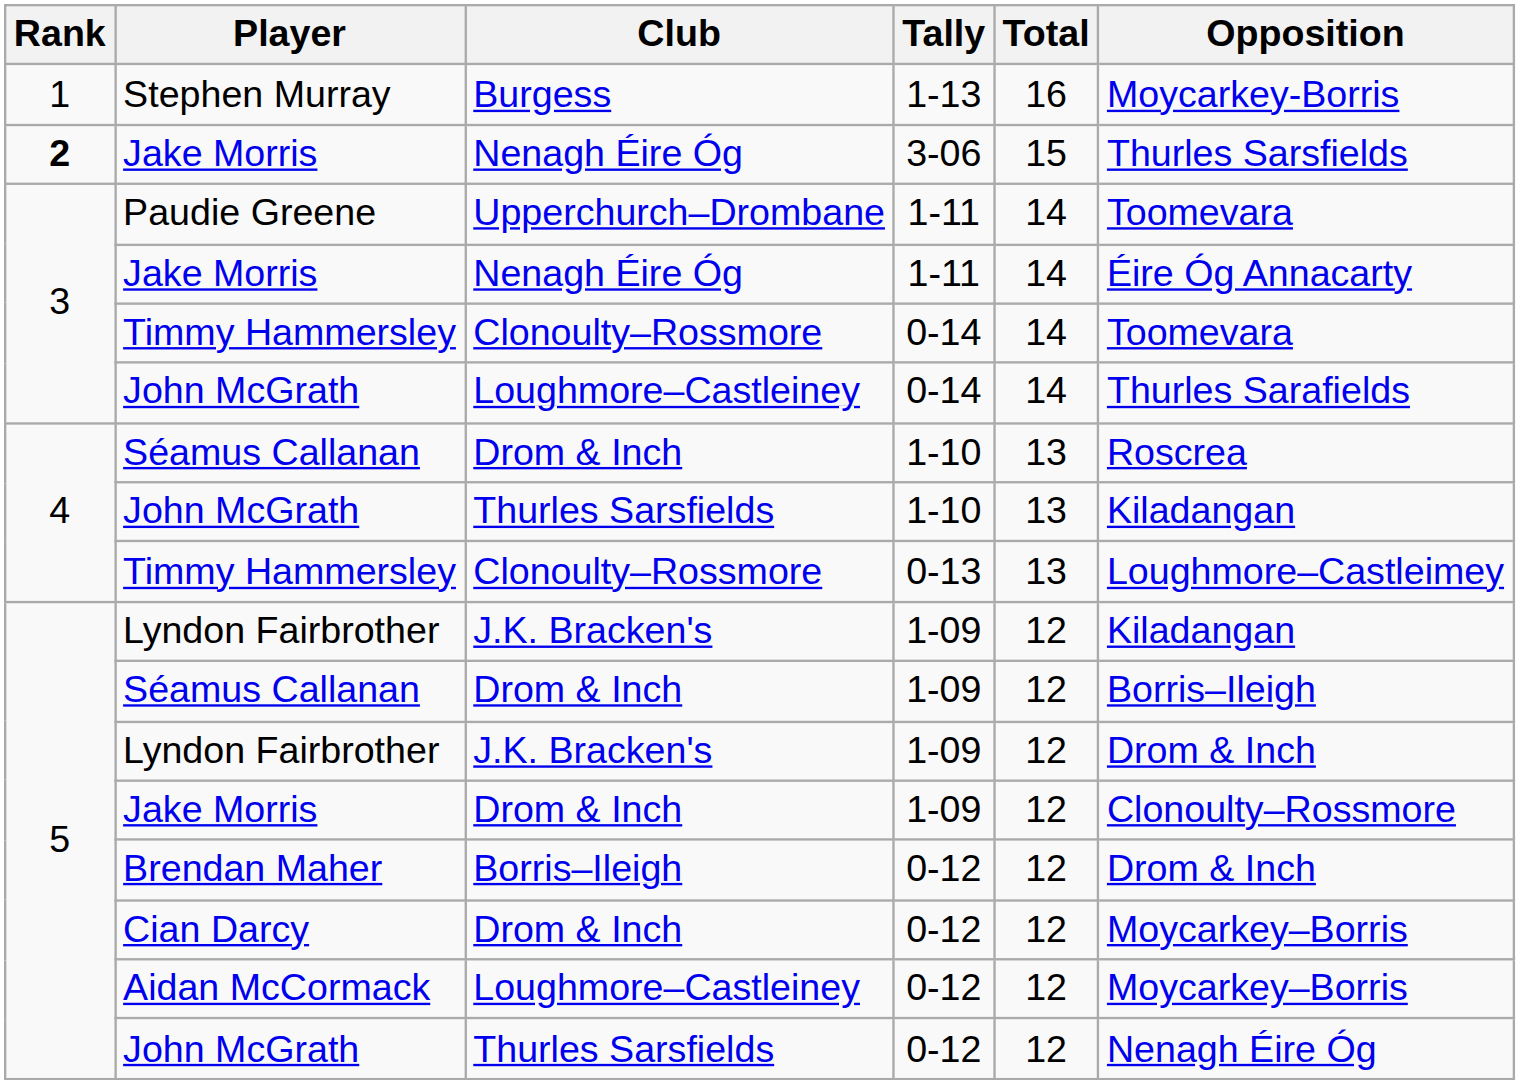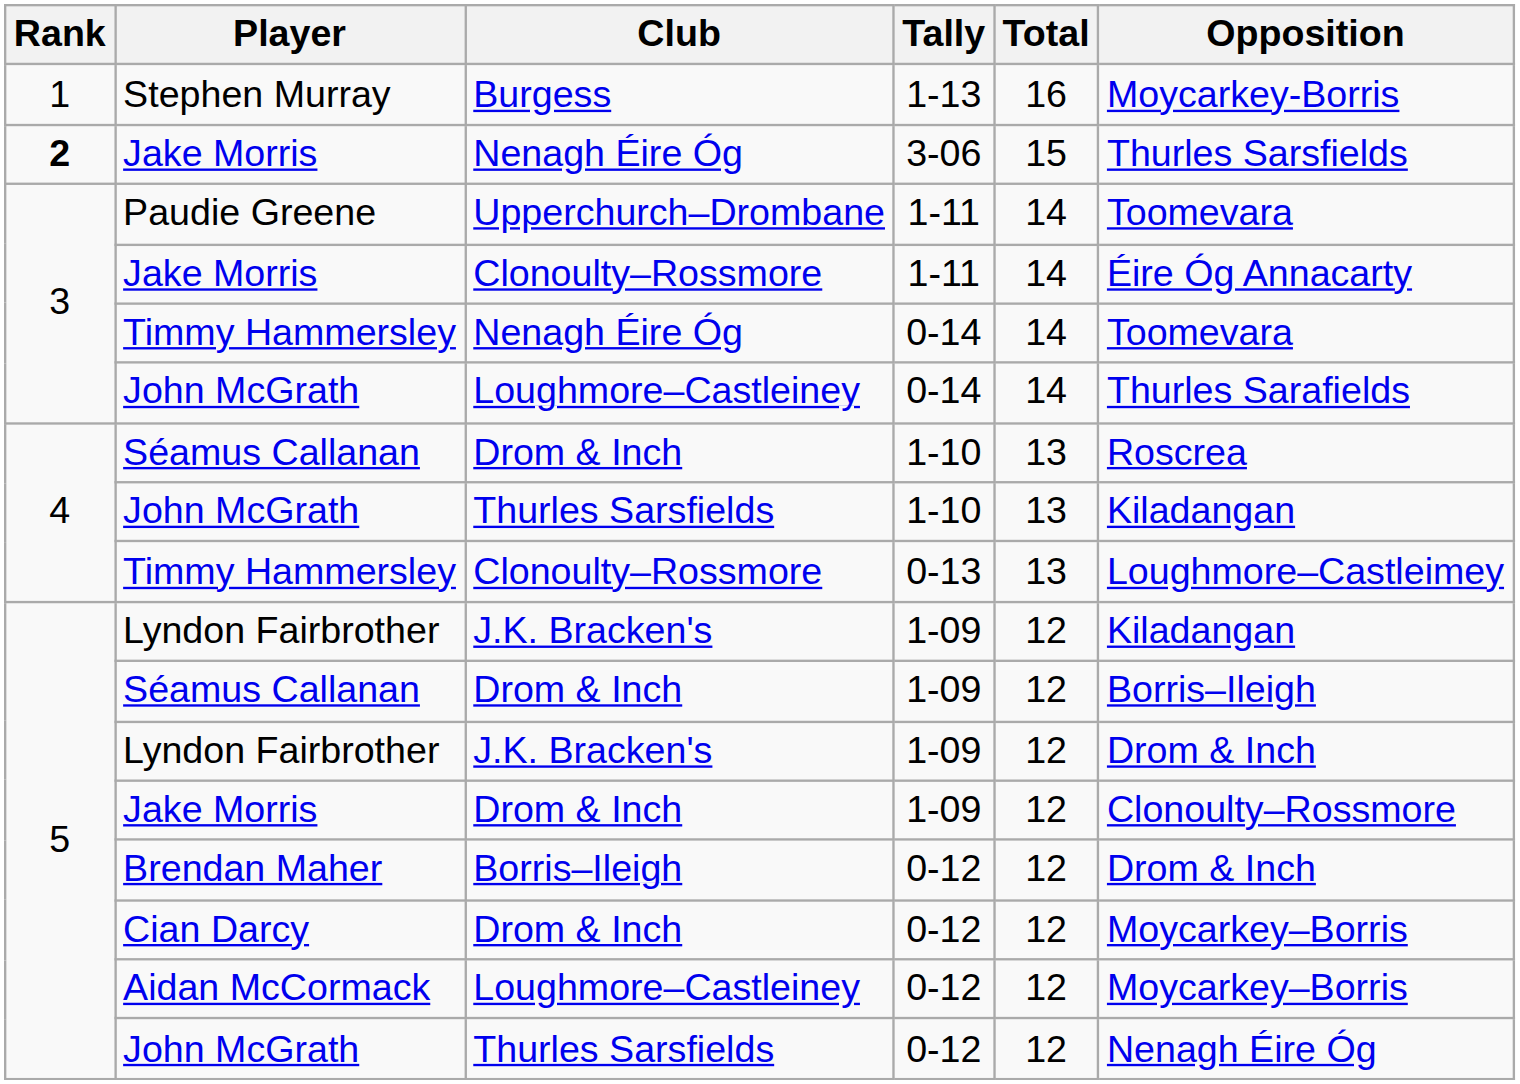Jake Morris / 1-11 | Club: Nenagh Éire Óg -> Clonoulty–Rossmore
Timmy Hammersley / 0-14 | Club: Clonoulty–Rossmore -> Nenagh Éire Óg
